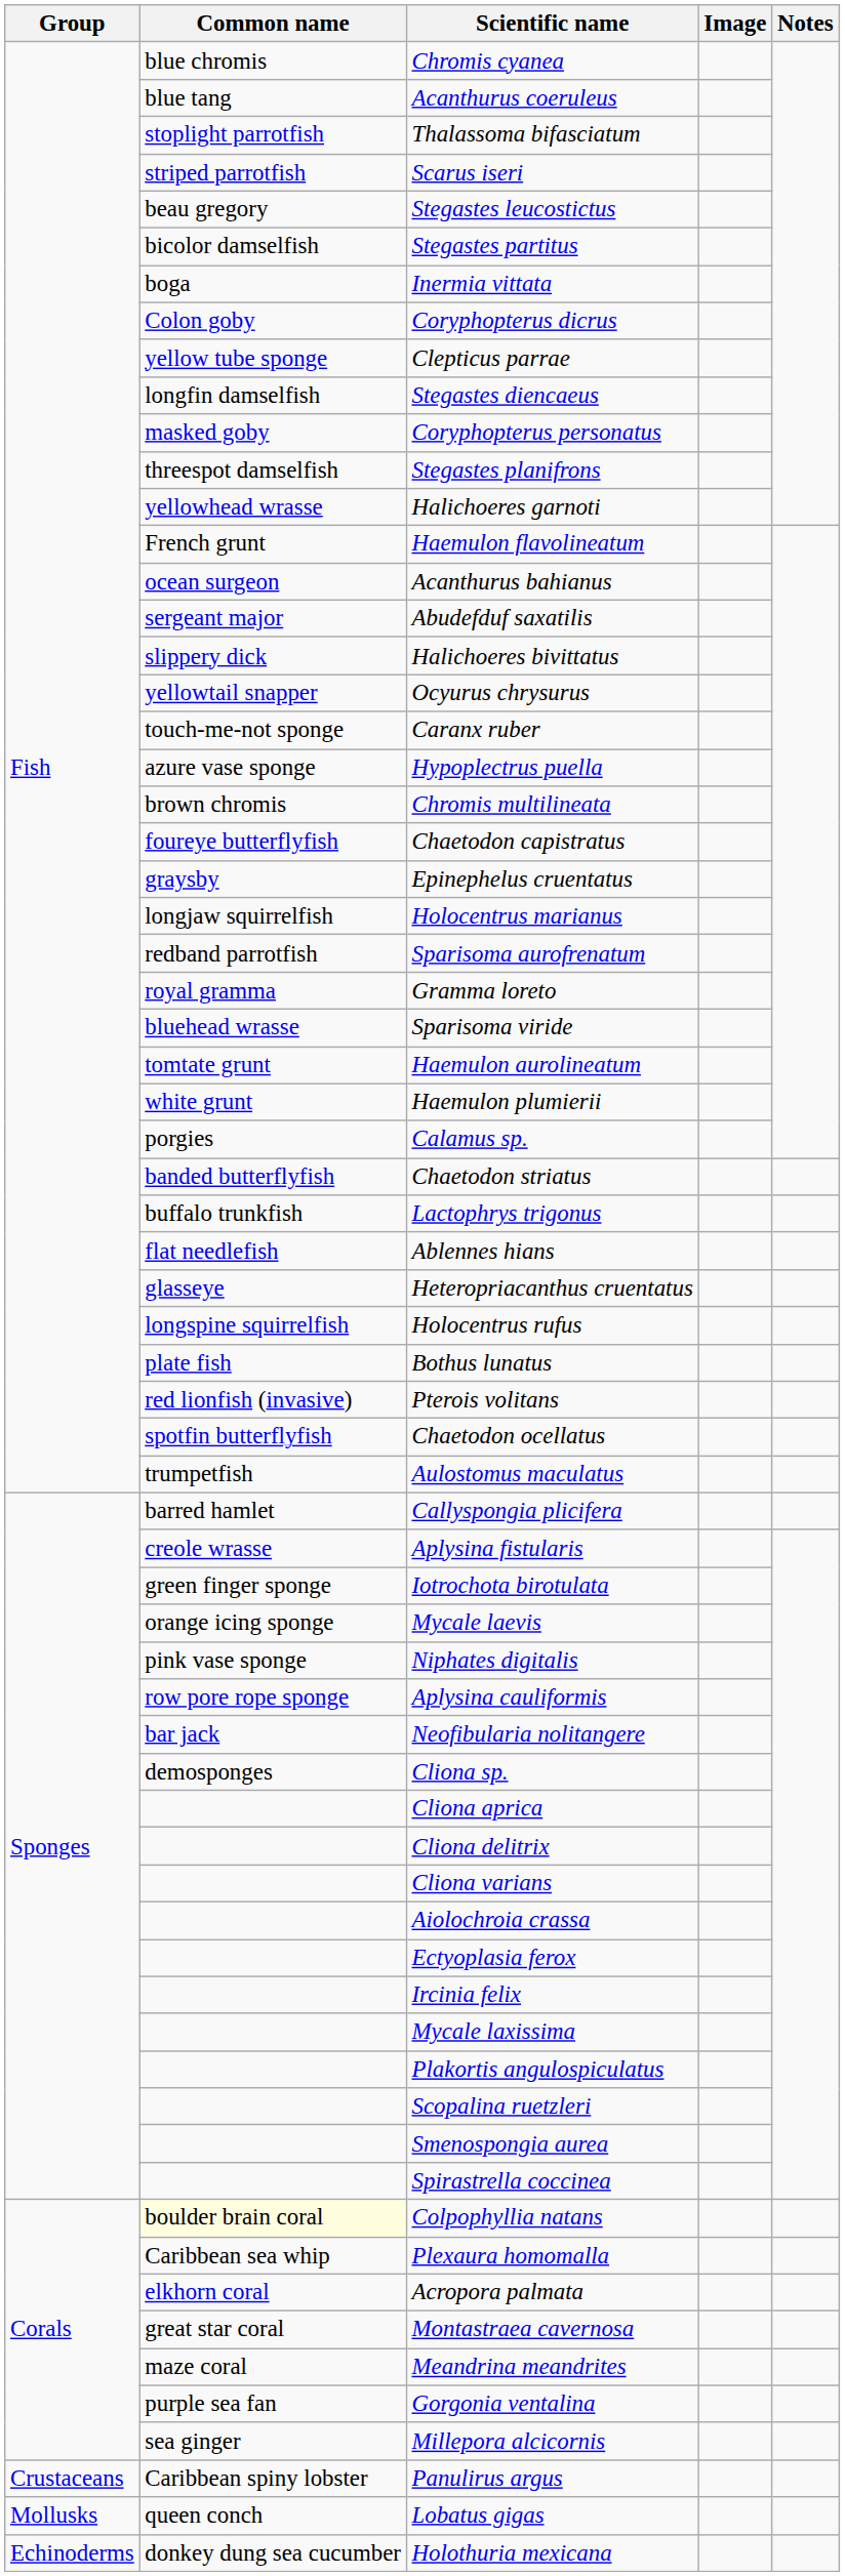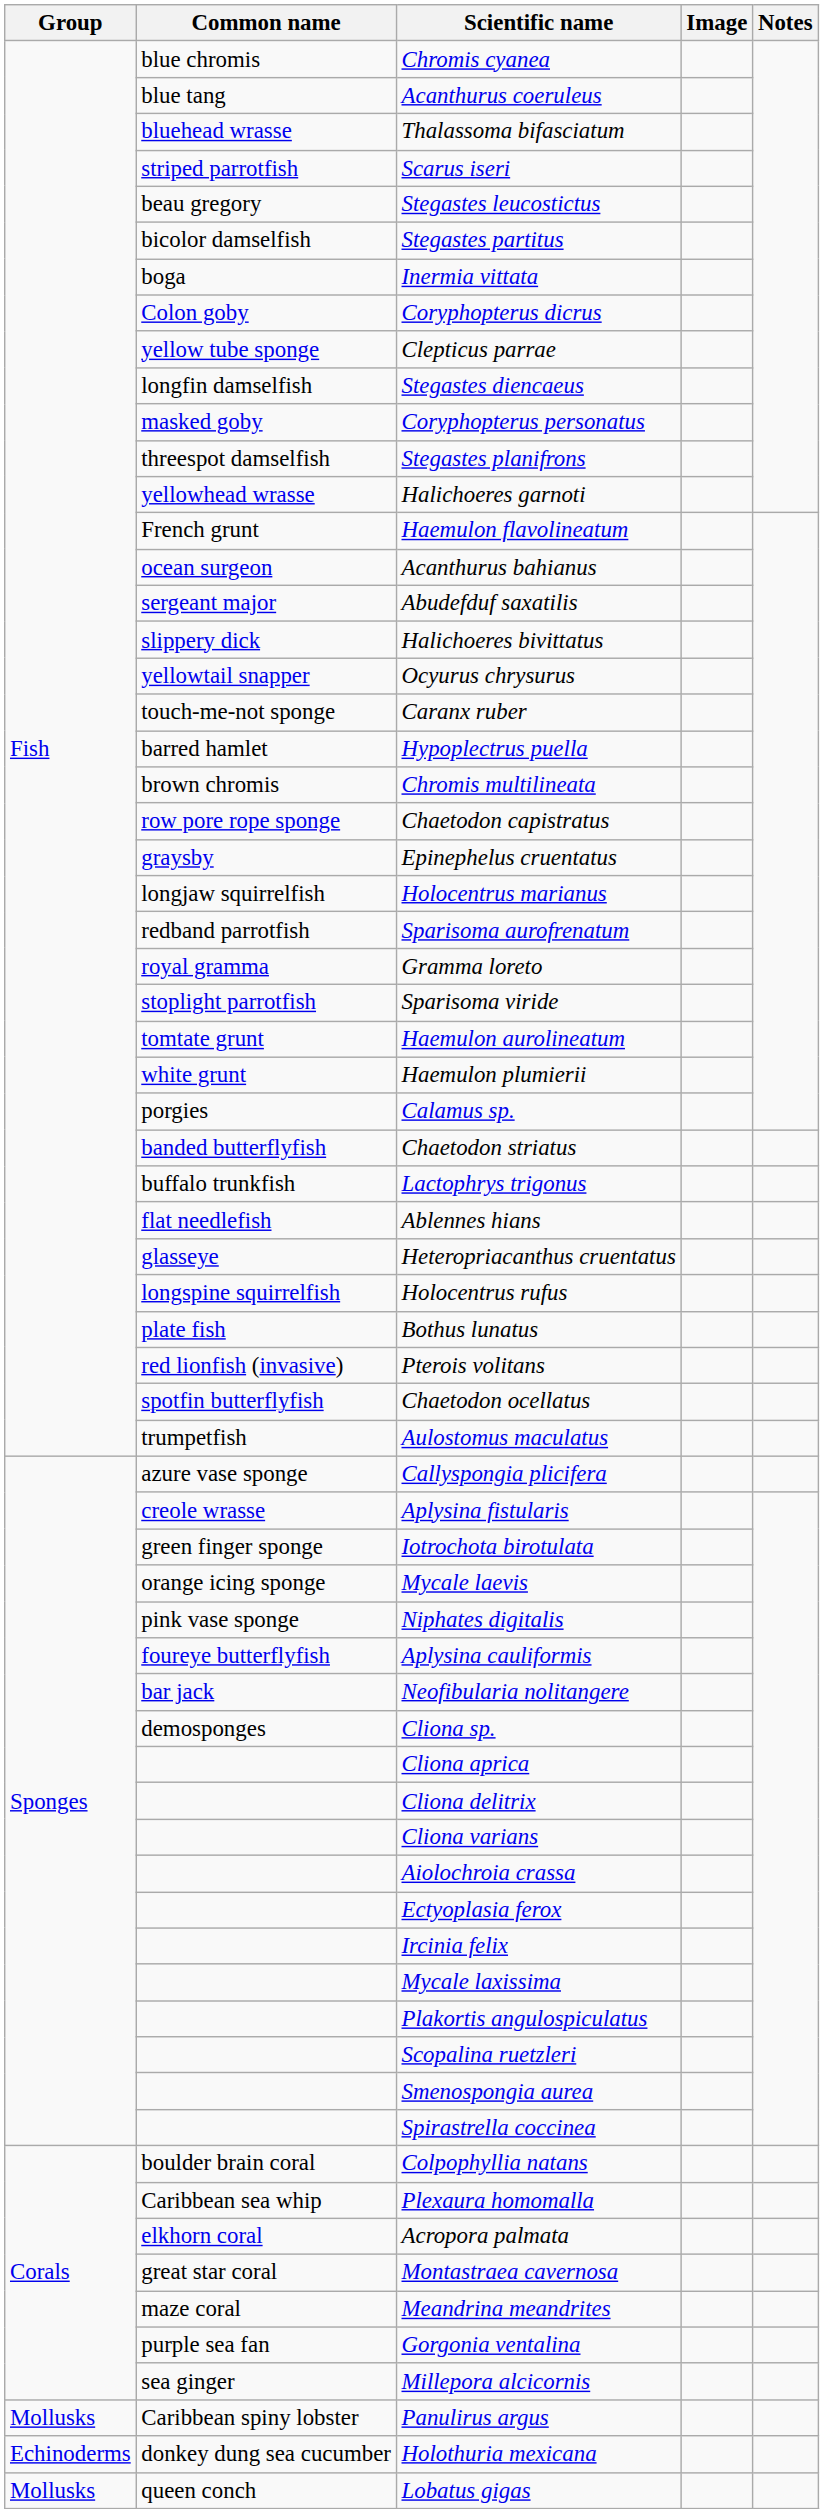Thalassoma bifasciatum | Common name: stoplight parrotfish -> bluehead wrasse
Hypoplectrus puella | Common name: azure vase sponge -> barred hamlet
Chaetodon capistratus | Common name: foureye butterflyfish -> row pore rope sponge
Sparisoma viride | Common name: bluehead wrasse -> stoplight parrotfish
Callyspongia plicifera | Common name: barred hamlet -> azure vase sponge
Aplysina cauliformis | Common name: row pore rope sponge -> foureye butterflyfish
Colpophyllia natans | Common name: lightyellow background -> no background
Panulirus argus | Group: Crustaceans -> Mollusks
rows swapped: Holothuria mexicana <-> Lobatus gigas
